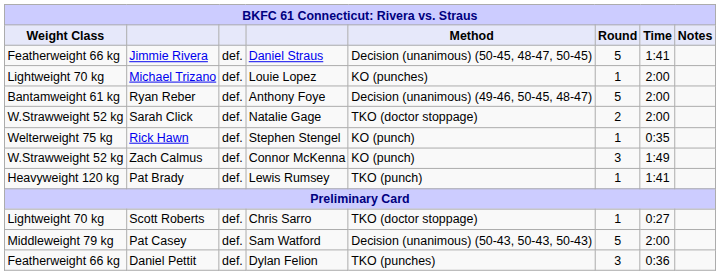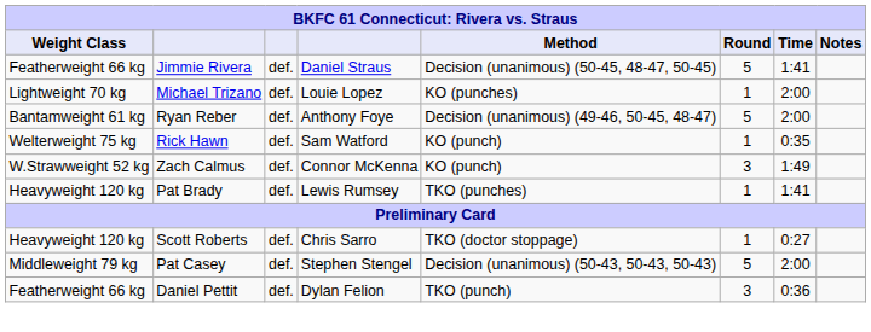- row: W.Strawweight 52 kg | Sarah Click | def. | Natalie Gage | TKO (doctor stoppage) | 2 | 2:00
Rick Hawn | column 4: Stephen Stengel -> Sam Watford
Pat Brady | Method: TKO (punch) -> TKO (punches)
Scott Roberts | Weight Class: Lightweight 70 kg -> Heavyweight 120 kg
Pat Casey | column 4: Sam Watford -> Stephen Stengel
Daniel Pettit | Method: TKO (punches) -> TKO (punch)
